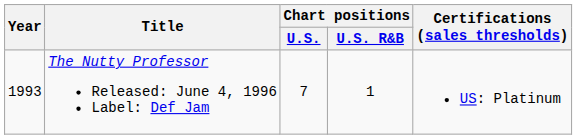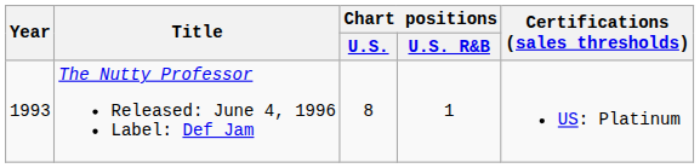The Nutty Professor Released: June 4, 1996 Label: Def Jam | Chart positions / U.S.: 7 -> 8
